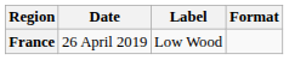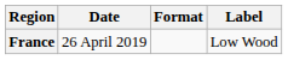columns swapped: Format <-> Label
